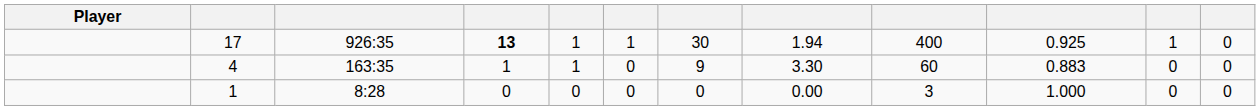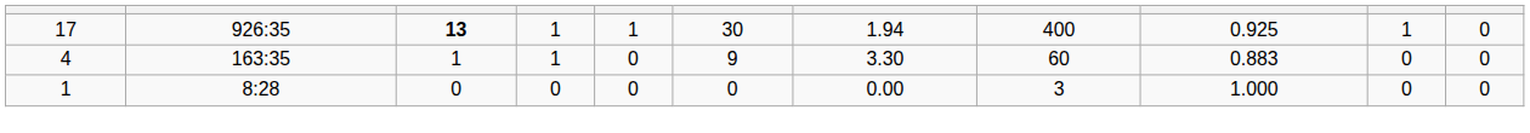- column: Player
